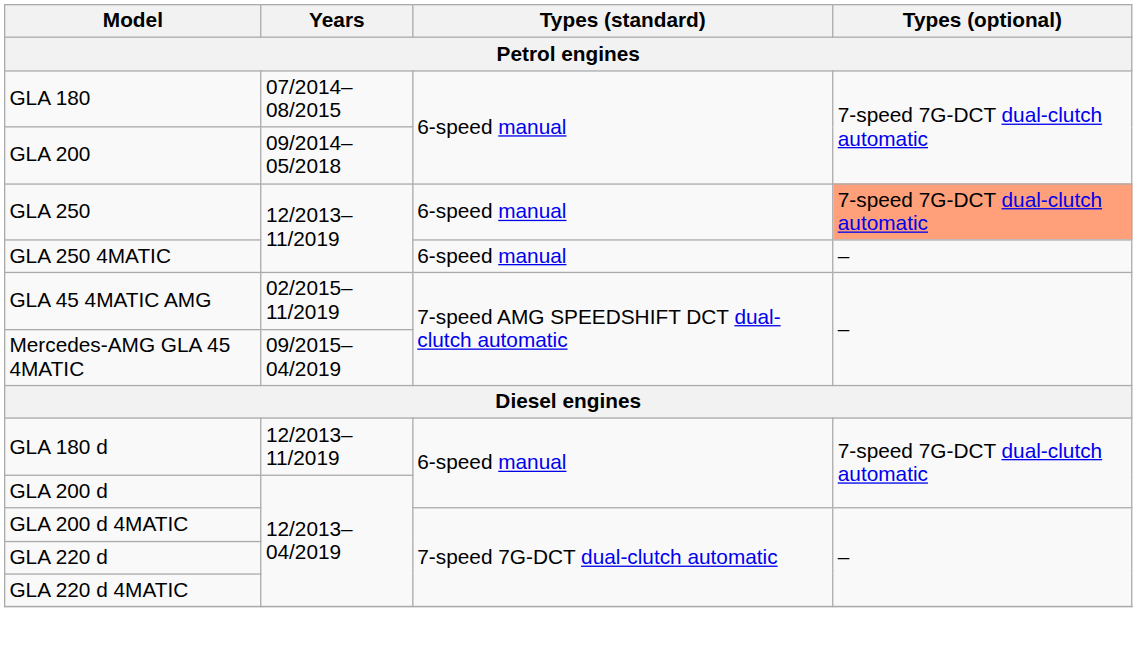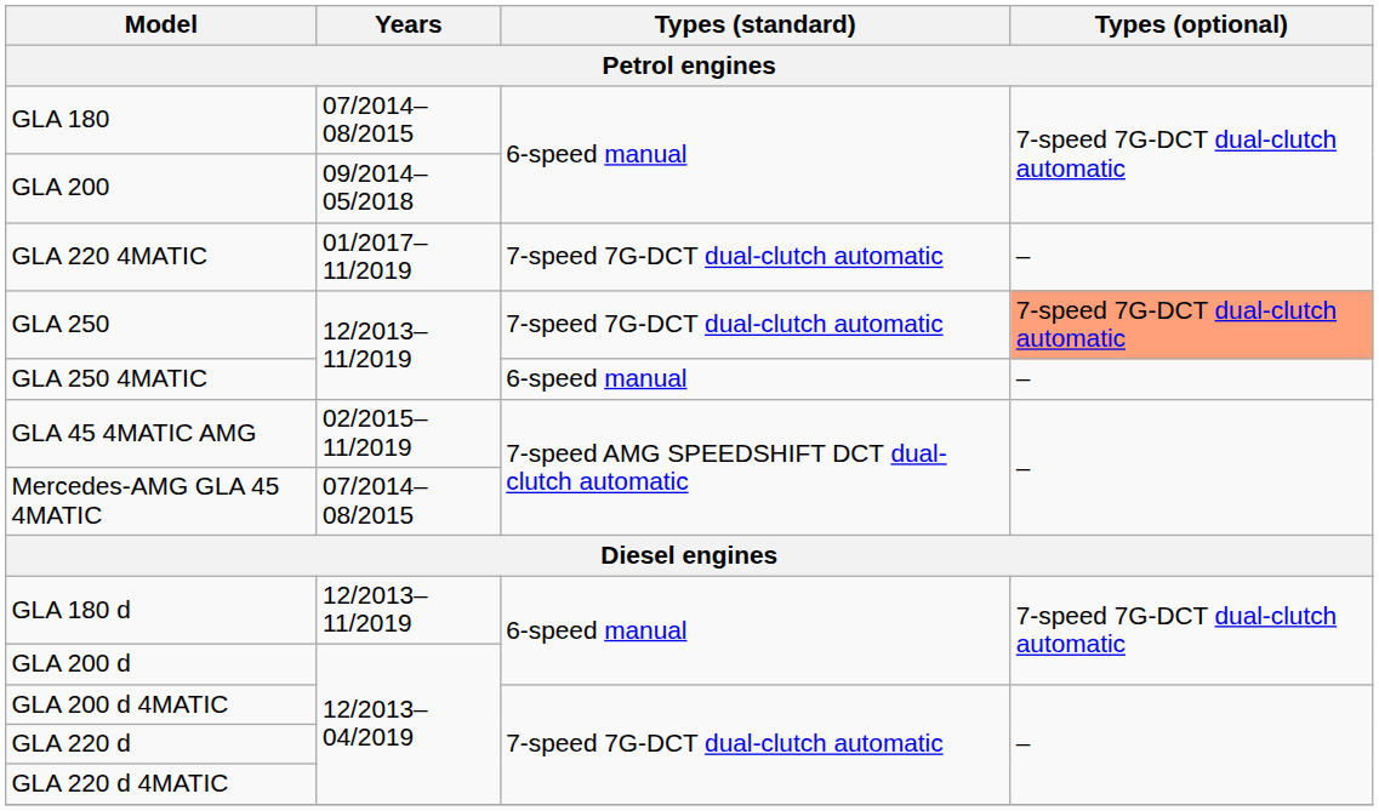+ row: GLA 220 4MATIC | 01/2017–11/2019 | 7-speed 7G-DCT dual-clutch automatic | –
GLA 250 | Types (standard): 6-speed manual -> 7-speed 7G-DCT dual-clutch automatic
Mercedes-AMG GLA 45 4MATIC | Years: 09/2015–04/2019 -> 07/2014–08/2015
